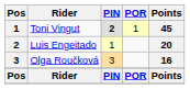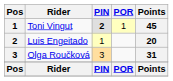Olga Roučková | Points: 16 -> 31
